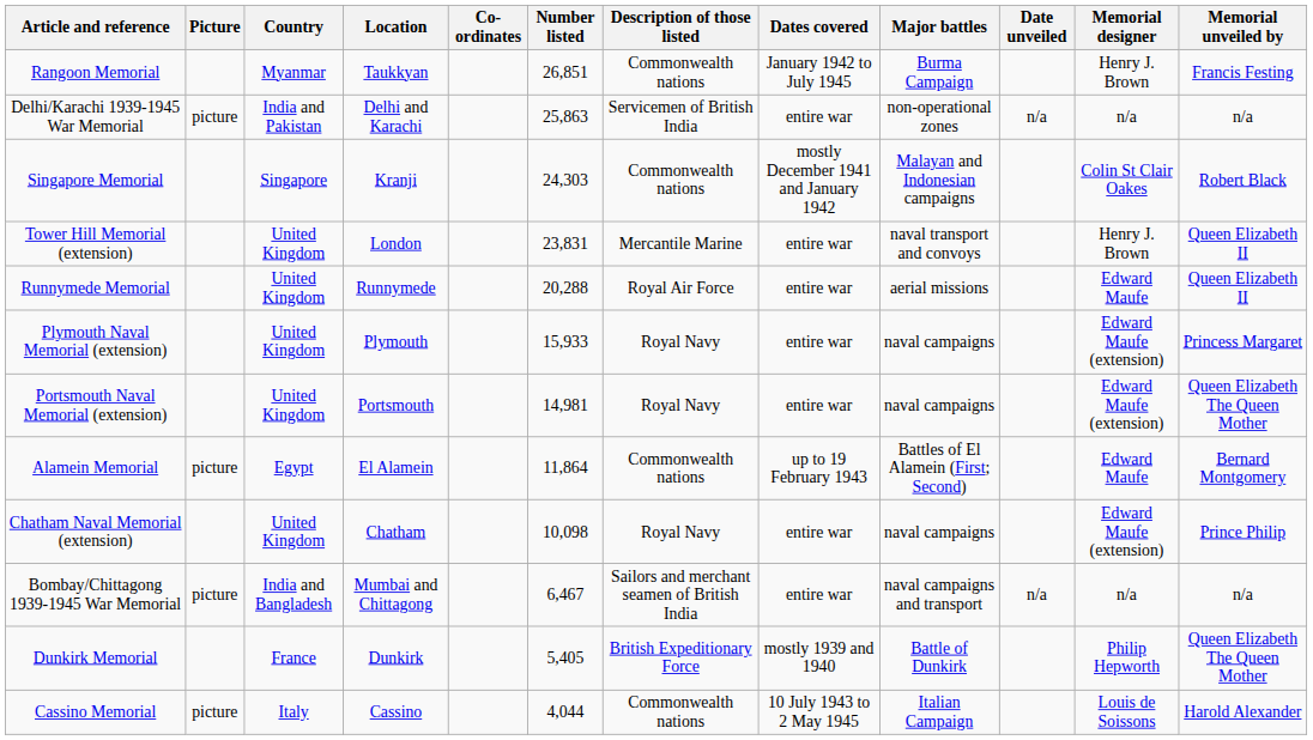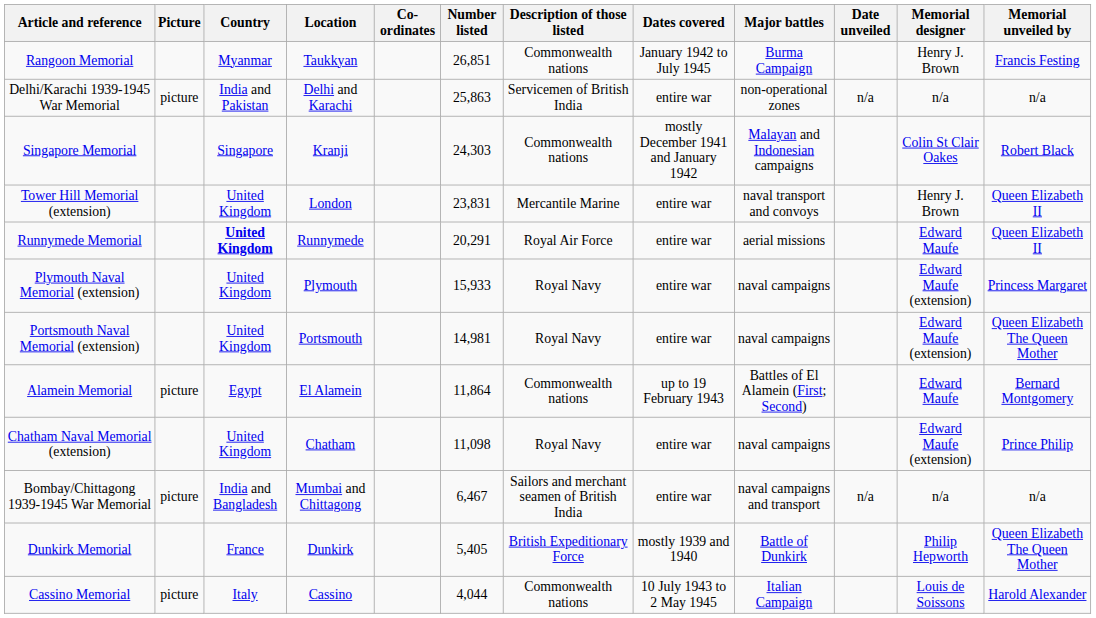Runnymede Memorial | Country: normal -> bold
Runnymede Memorial | Number listed: 20,288 -> 20,291
Chatham Naval Memorial (extension) | Number listed: 10,098 -> 11,098
